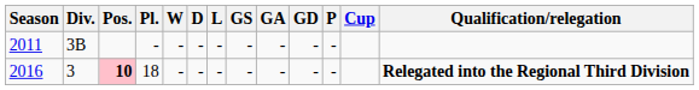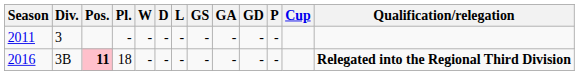2011 | Div.: 3B -> 3
2016 | Div.: 3 -> 3B
2016 | Pos.: 10 -> 11
